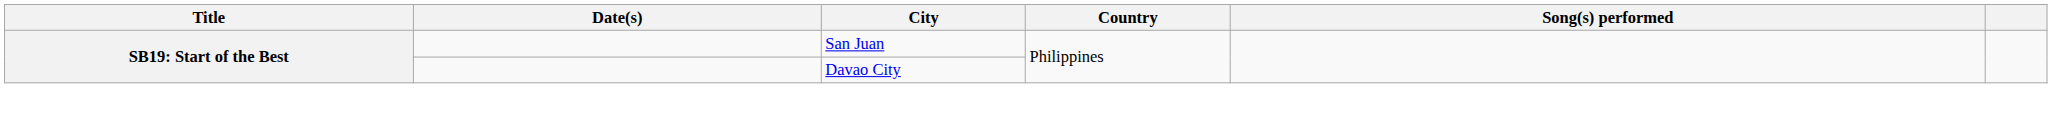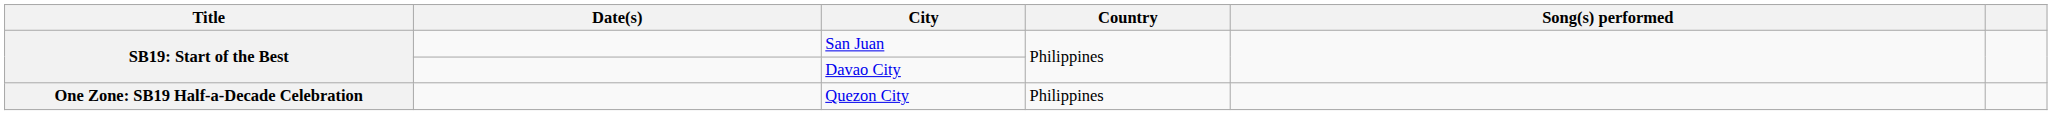+ row: One Zone: SB19 Half-a-Decade Celebration | Quezon City | Philippines
